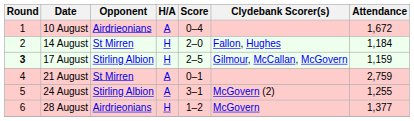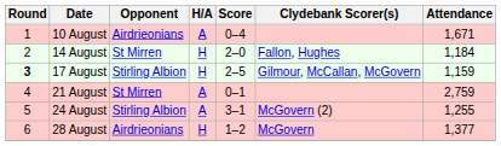10 August | Attendance: 1,672 -> 1,671
